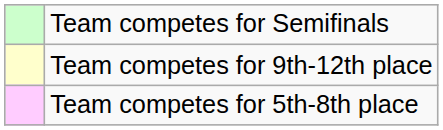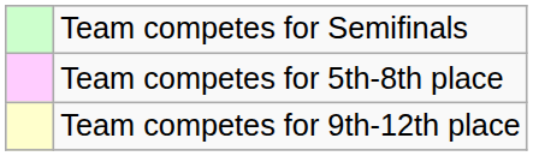rows swapped: Team competes for 5th-8th place <-> Team competes for 9th-12th place
